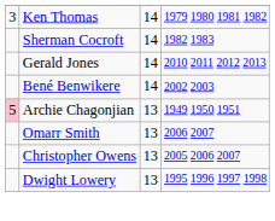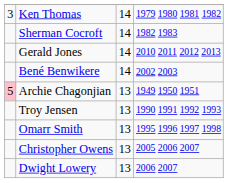+ row: Troy Jensen | 13 | 1990 1991 1992 1993
Omarr Smith | column 4: 2006 2007 -> 1995 1996 1997 1998
Dwight Lowery | column 4: 1995 1996 1997 1998 -> 2006 2007
